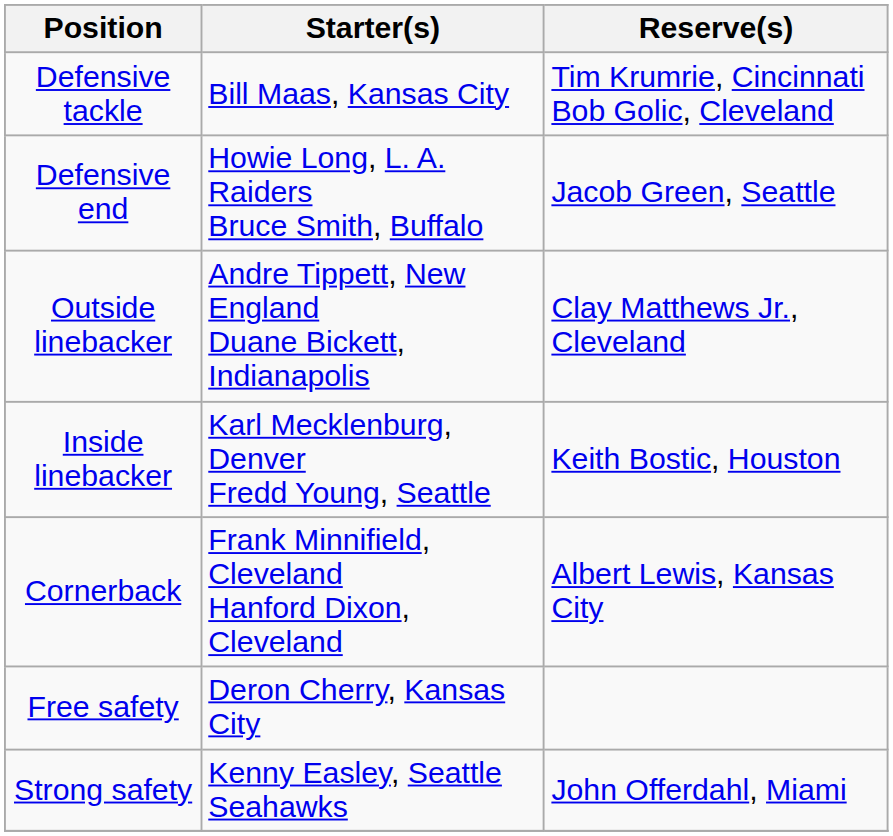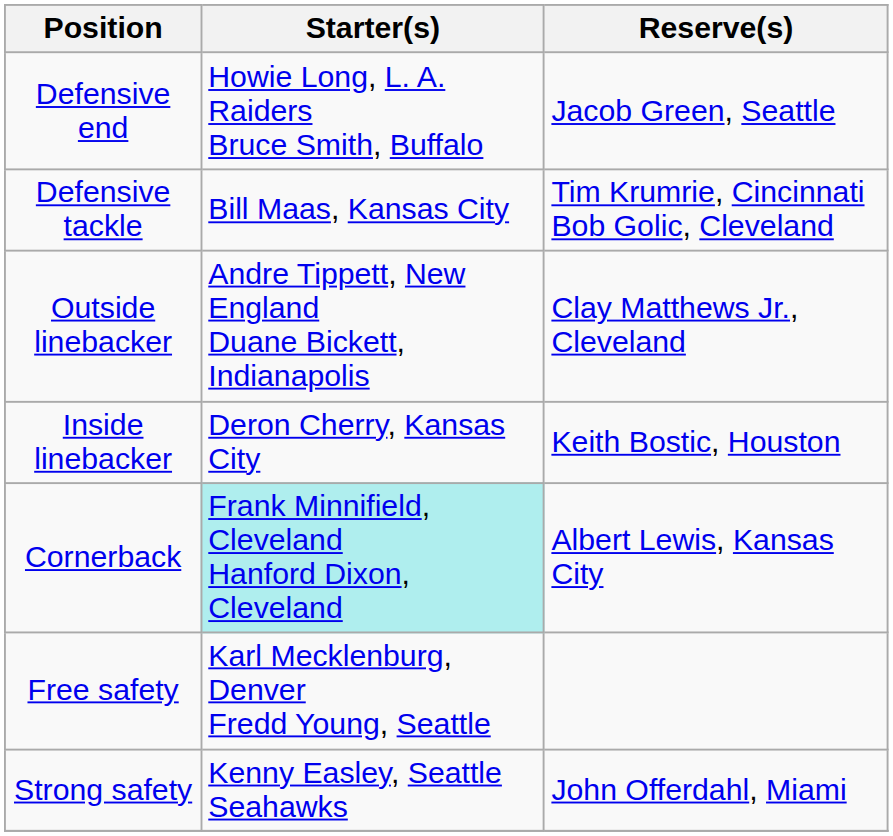rows swapped: Defensive end <-> Defensive tackle
Inside linebacker | Starter(s): Karl Mecklenburg, Denver Fredd Young, Seattle -> Deron Cherry, Kansas City
Cornerback | Starter(s): no background -> paleturquoise background
Free safety | Starter(s): Deron Cherry, Kansas City -> Karl Mecklenburg, Denver Fredd Young, Seattle
